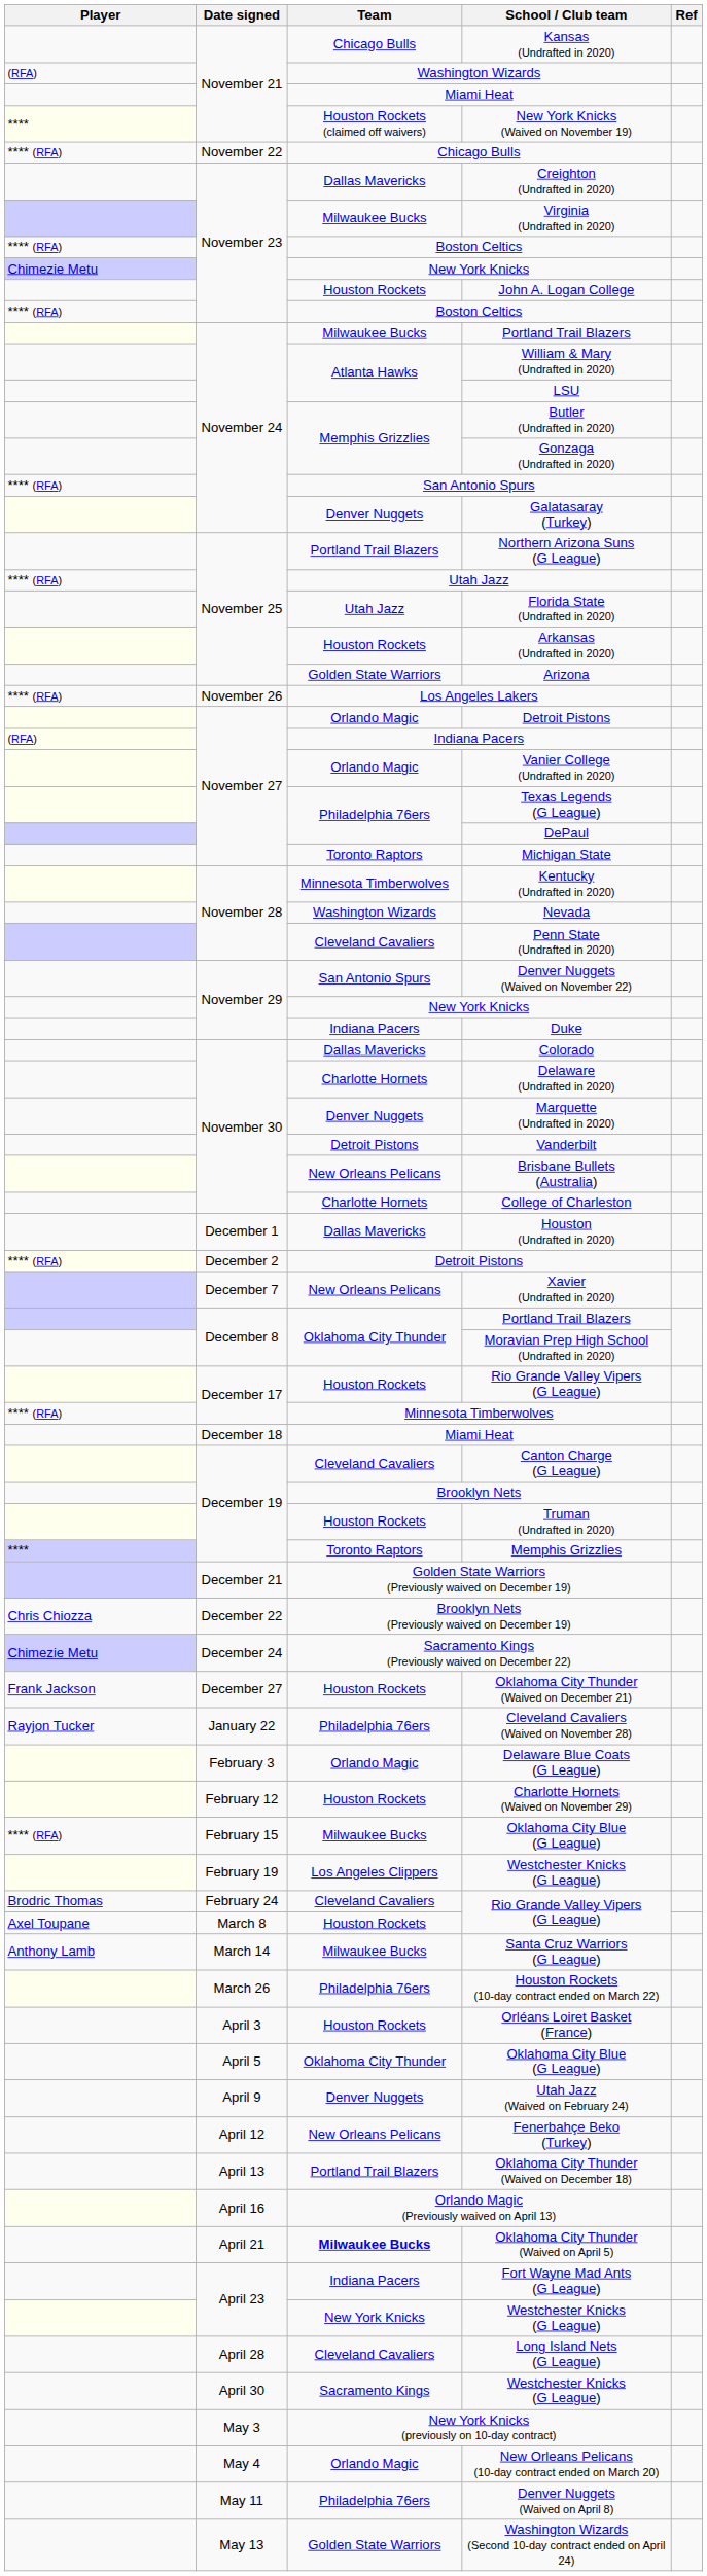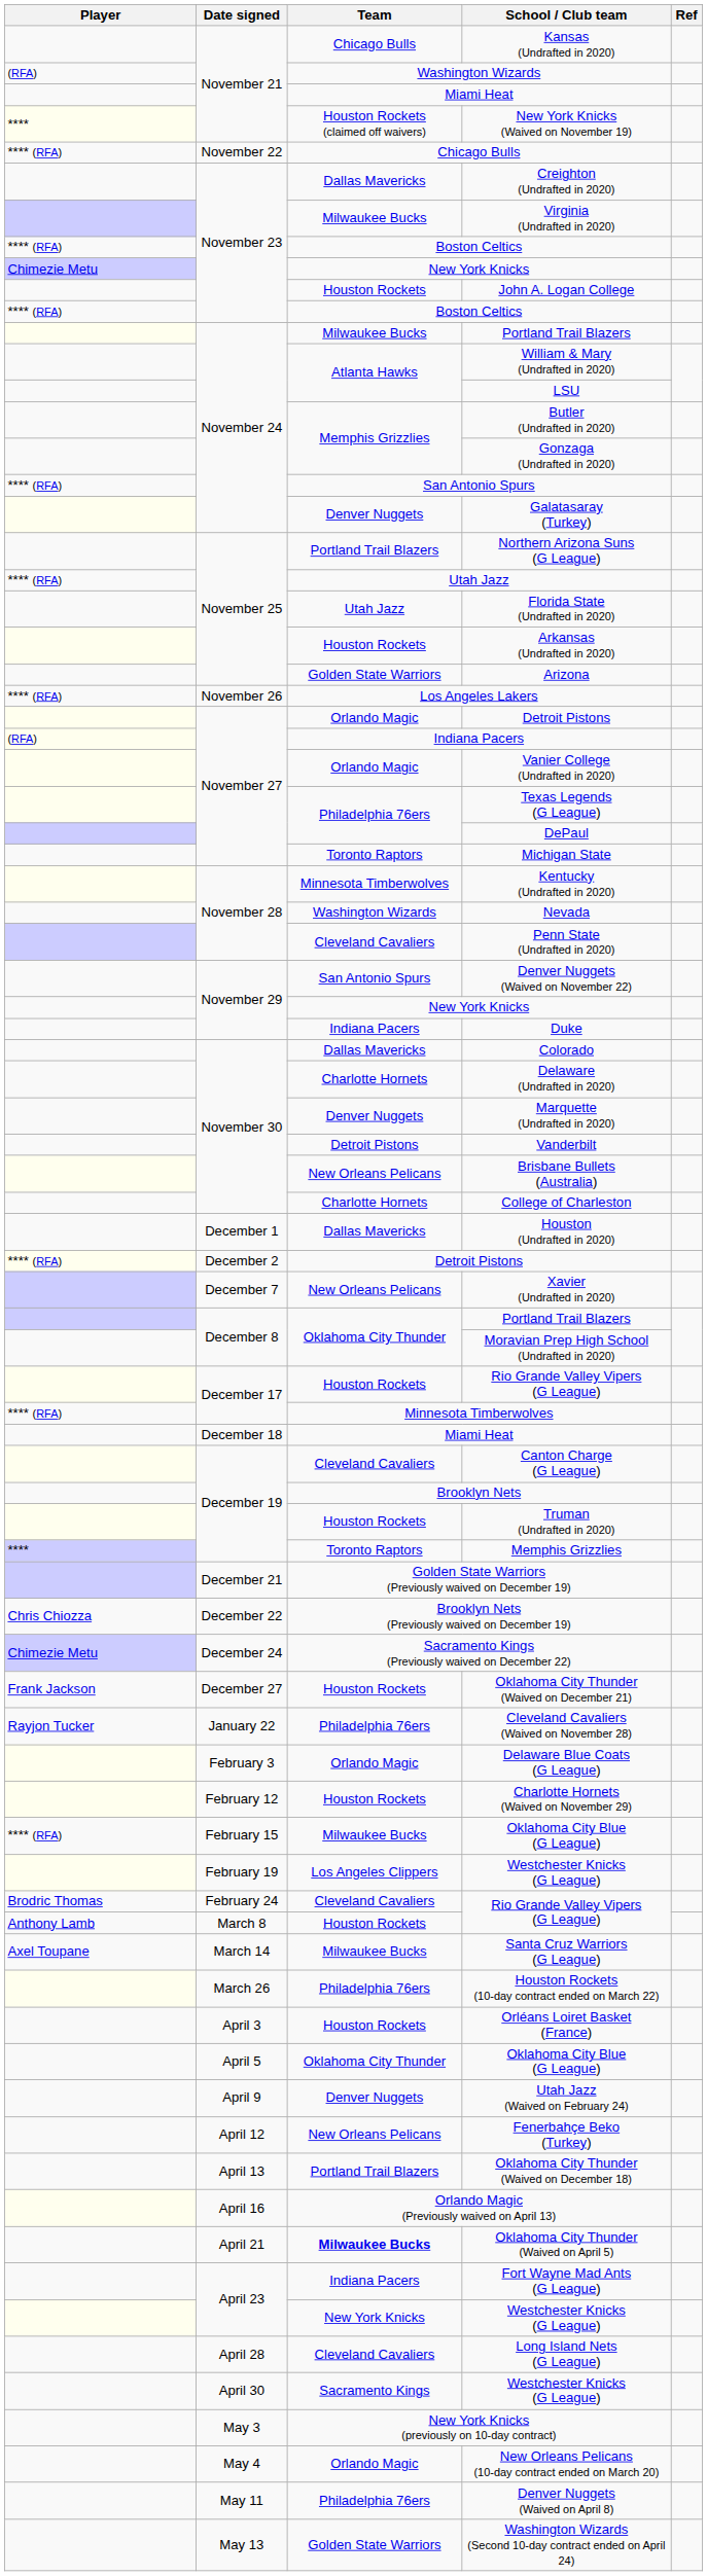March 8 / Rio Grande Valley Vipers (G League) | Player: Axel Toupane -> Anthony Lamb
Santa Cruz Warriors (G League) | Player: Anthony Lamb -> Axel Toupane
